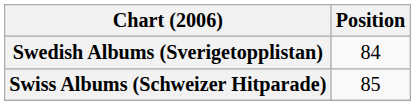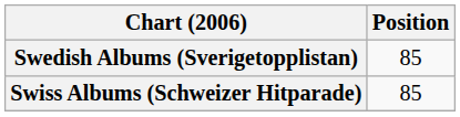Swedish Albums (Sverigetopplistan) | Position: 84 -> 85
